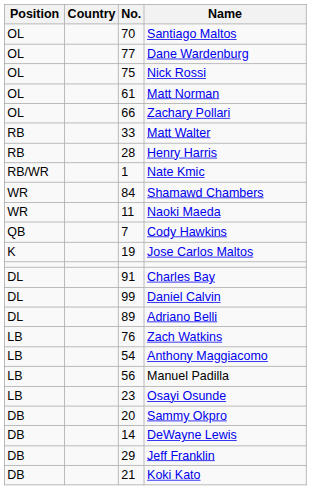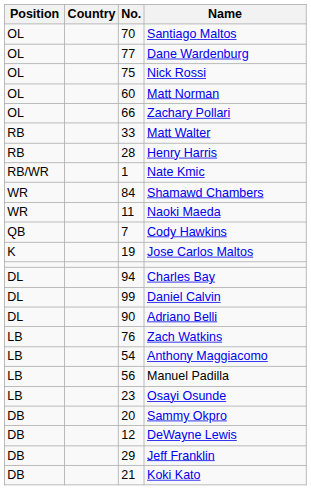Matt Norman | No.: 61 -> 60
Charles Bay | No.: 91 -> 94
Adriano Belli | No.: 89 -> 90
DeWayne Lewis | No.: 14 -> 12
